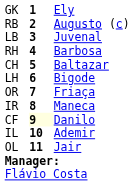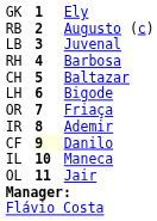IR | column 3: Maneca -> Ademir
IL | column 3: Ademir -> Maneca
